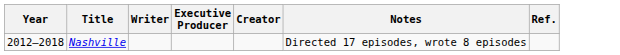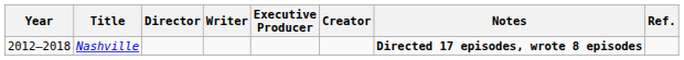+ column: Director
Nashville | Notes: normal -> bold
